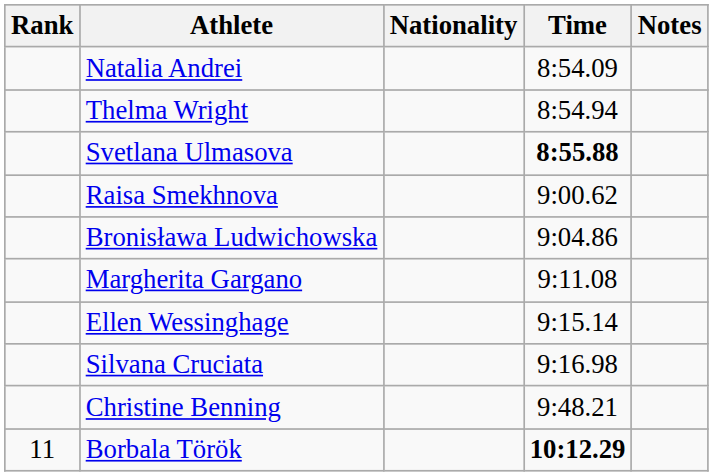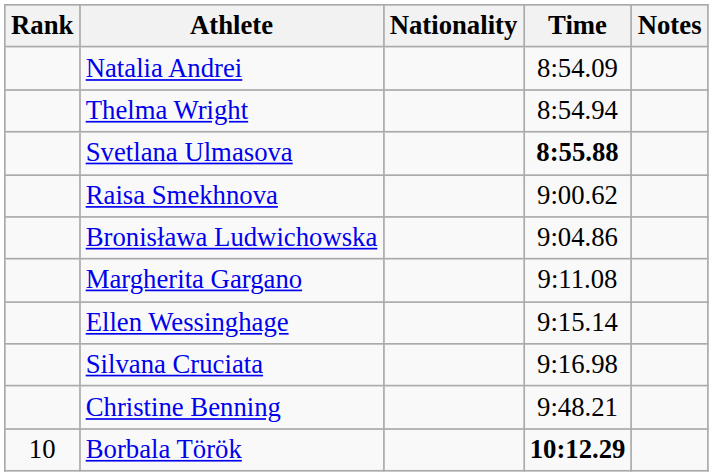Borbala Török | Rank: 11 -> 10
